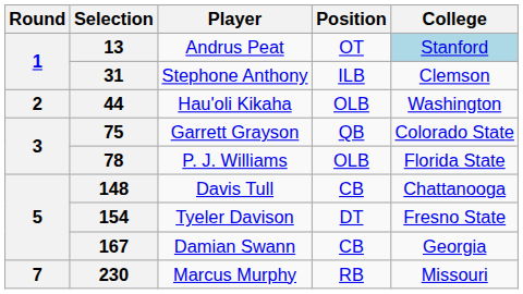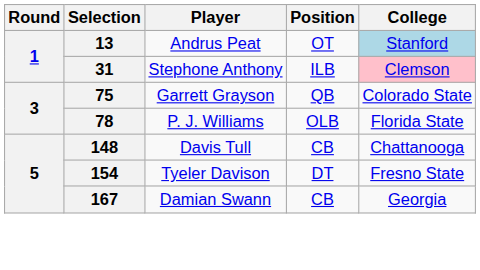31 | College: no background -> pink background
- row: 2 | 44 | Hau'oli Kikaha | OLB | Washington
- row: 7 | 230 | Marcus Murphy | RB | Missouri
